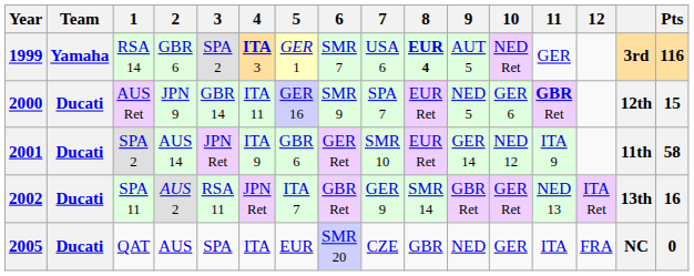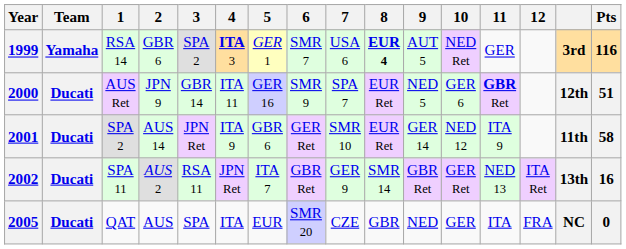2000 | Pts: 15 -> 51
